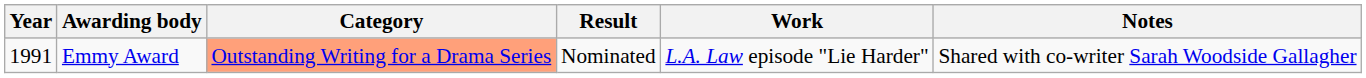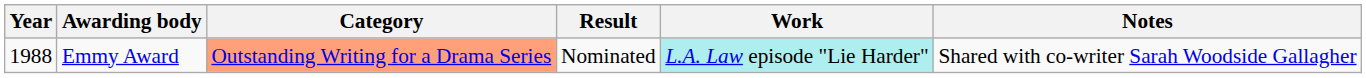Emmy Award | Year: 1991 -> 1988
Emmy Award | Work: no background -> paleturquoise background
